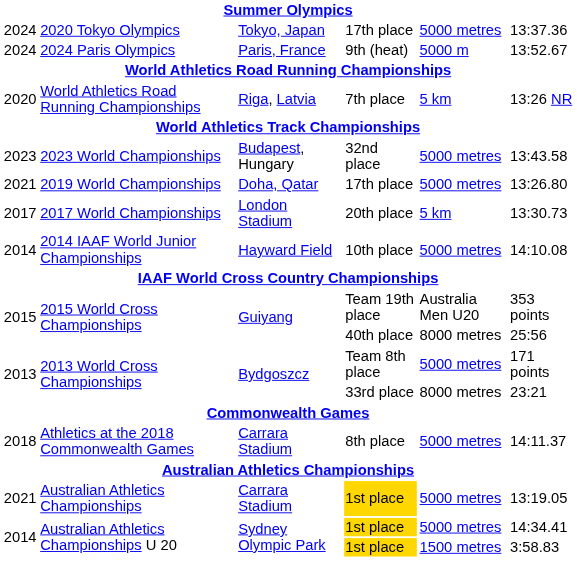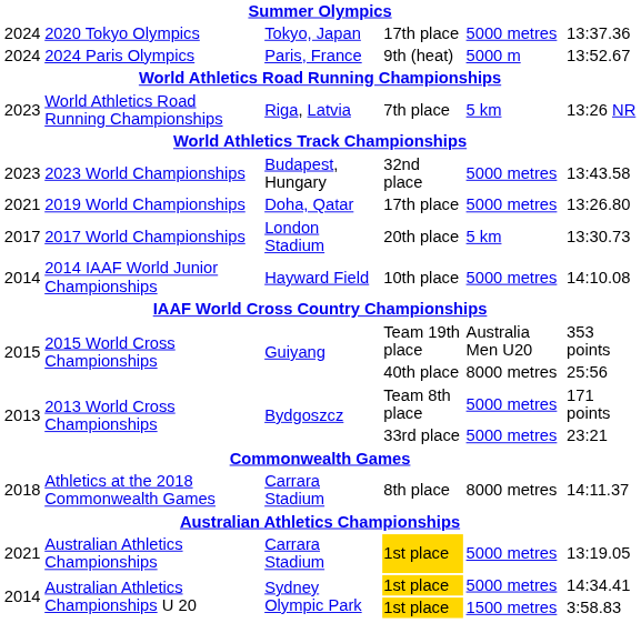World Athletics Road Running Championships / 7th place | column 1: 2020 -> 2023
2013 World Cross Championships / 33rd place | column 5: 8000 metres -> 5000 metres
Athletics at the 2018 Commonwealth Games | column 5: 5000 metres -> 8000 metres
